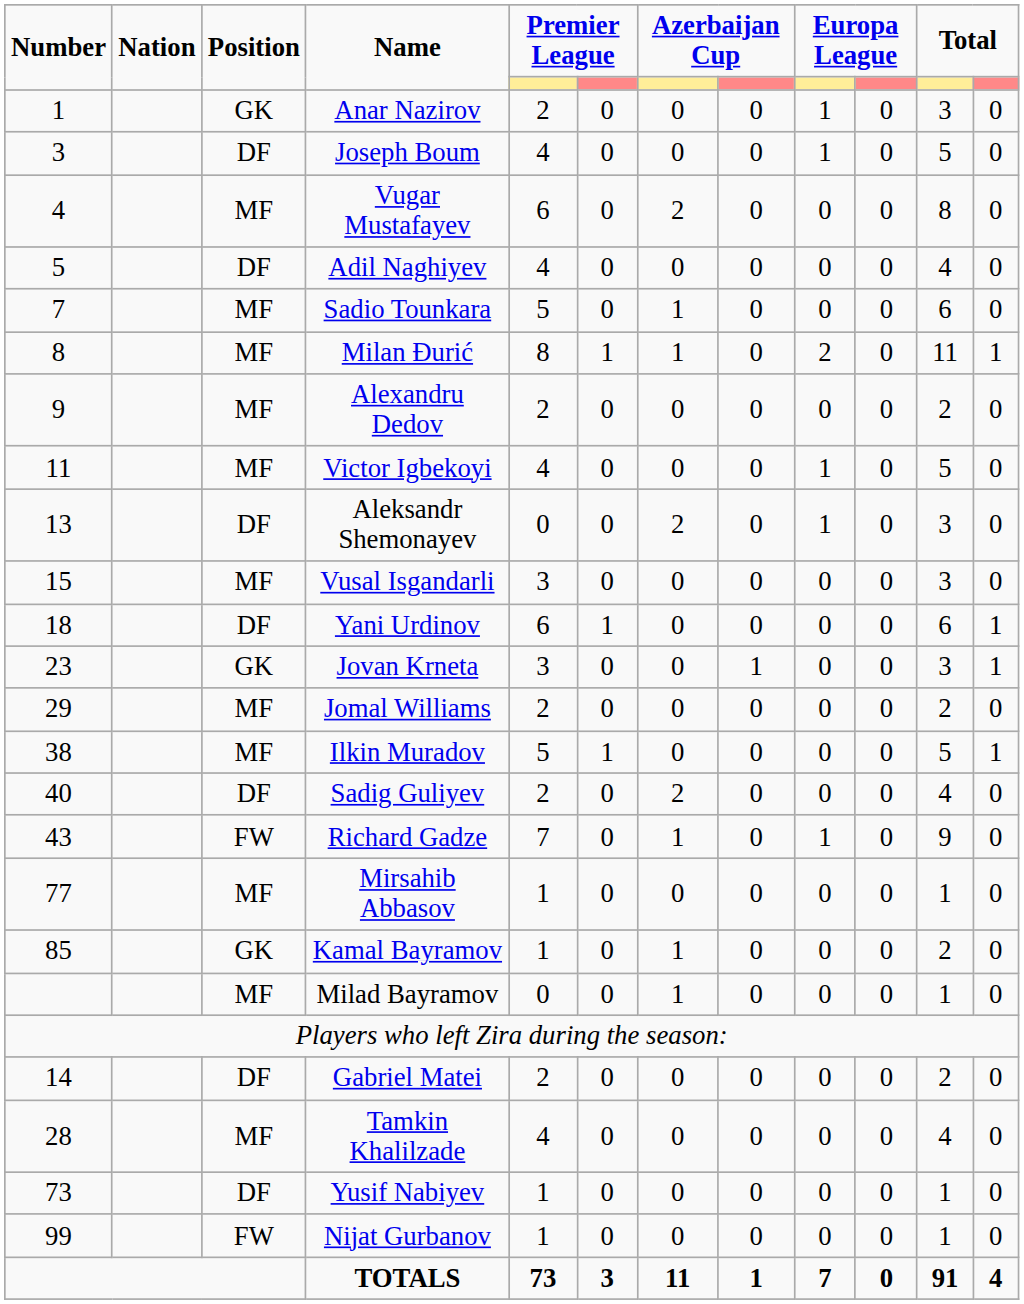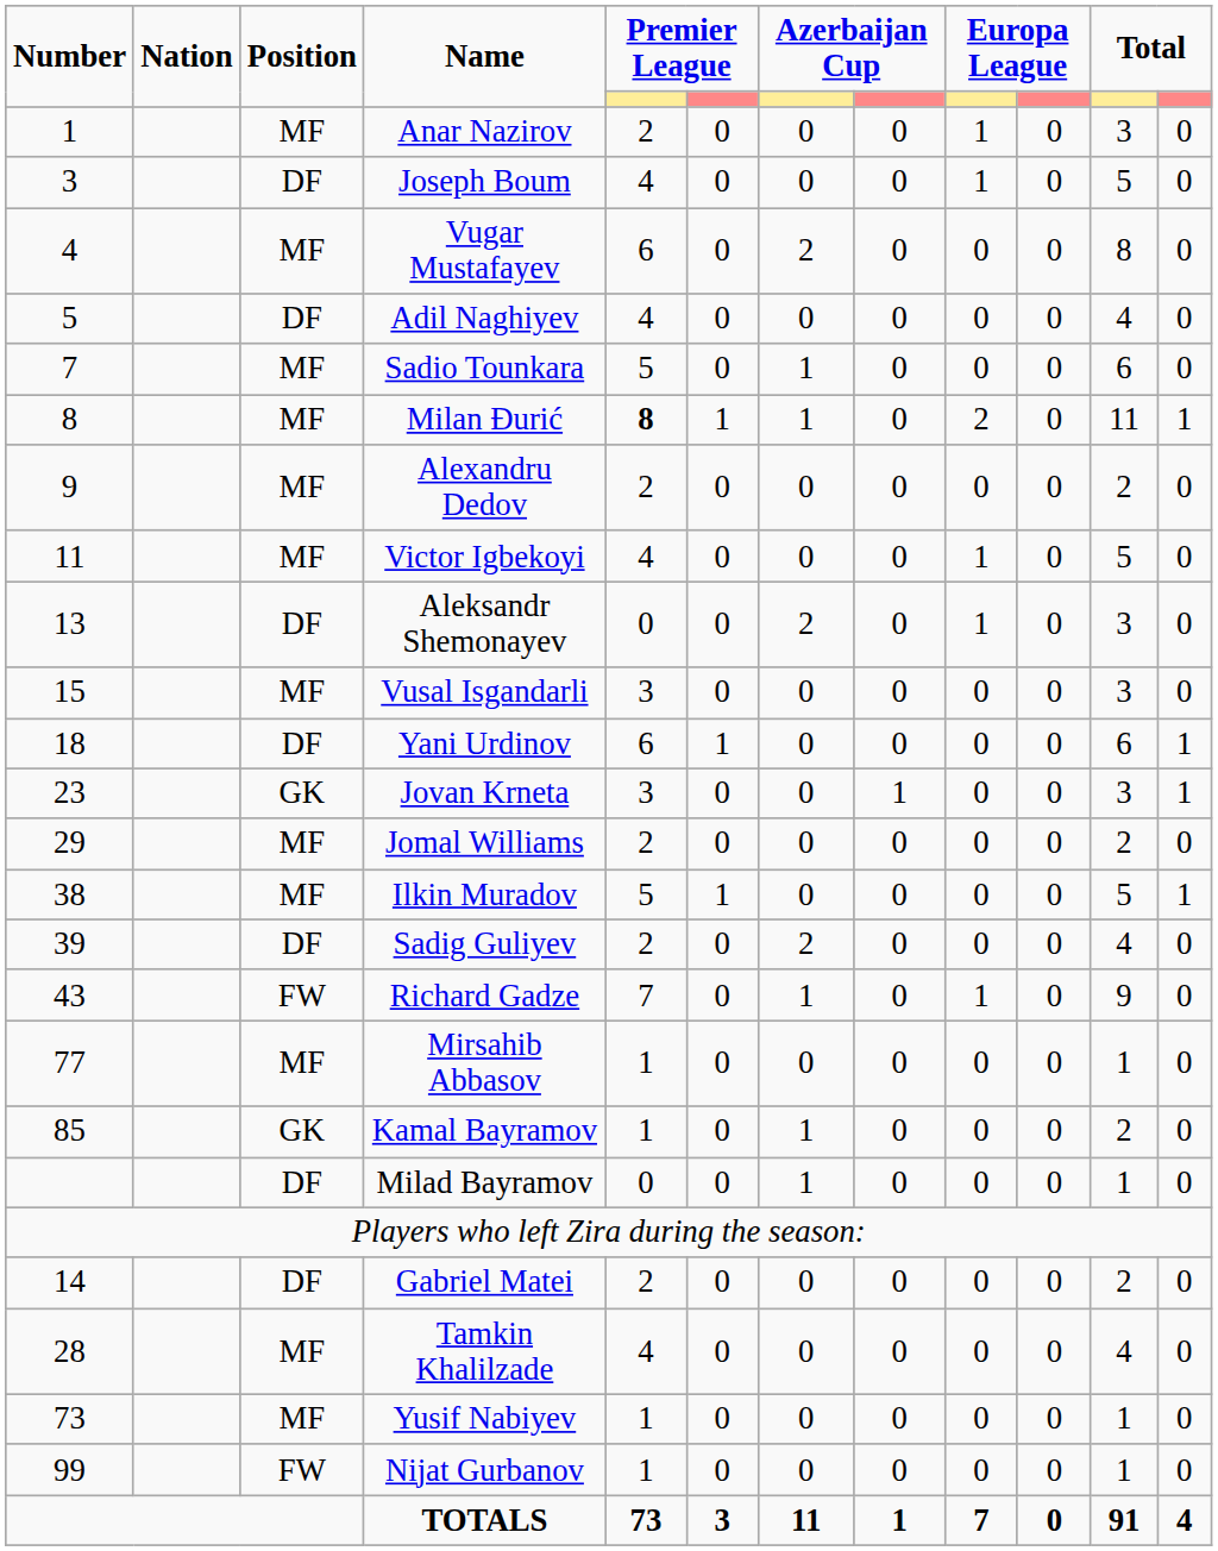Anar Nazirov | Position: GK -> MF
Milan Đurić | column 5: normal -> bold
Sadig Guliyev | Number: 40 -> 39
Milad Bayramov | Position: MF -> DF
Yusif Nabiyev | Position: DF -> MF
